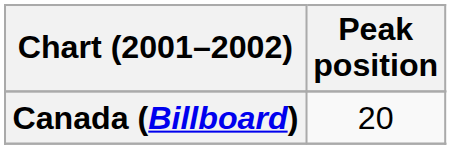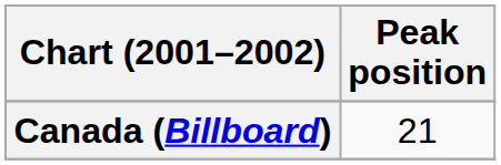Canada (Billboard) | Peak position: 20 -> 21
